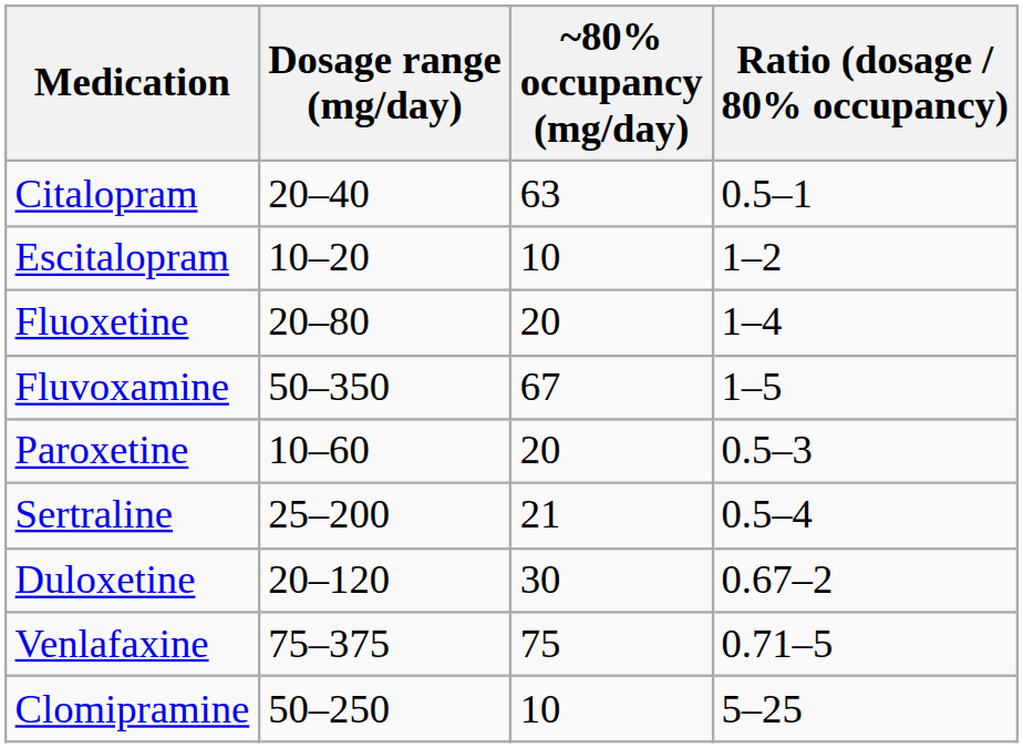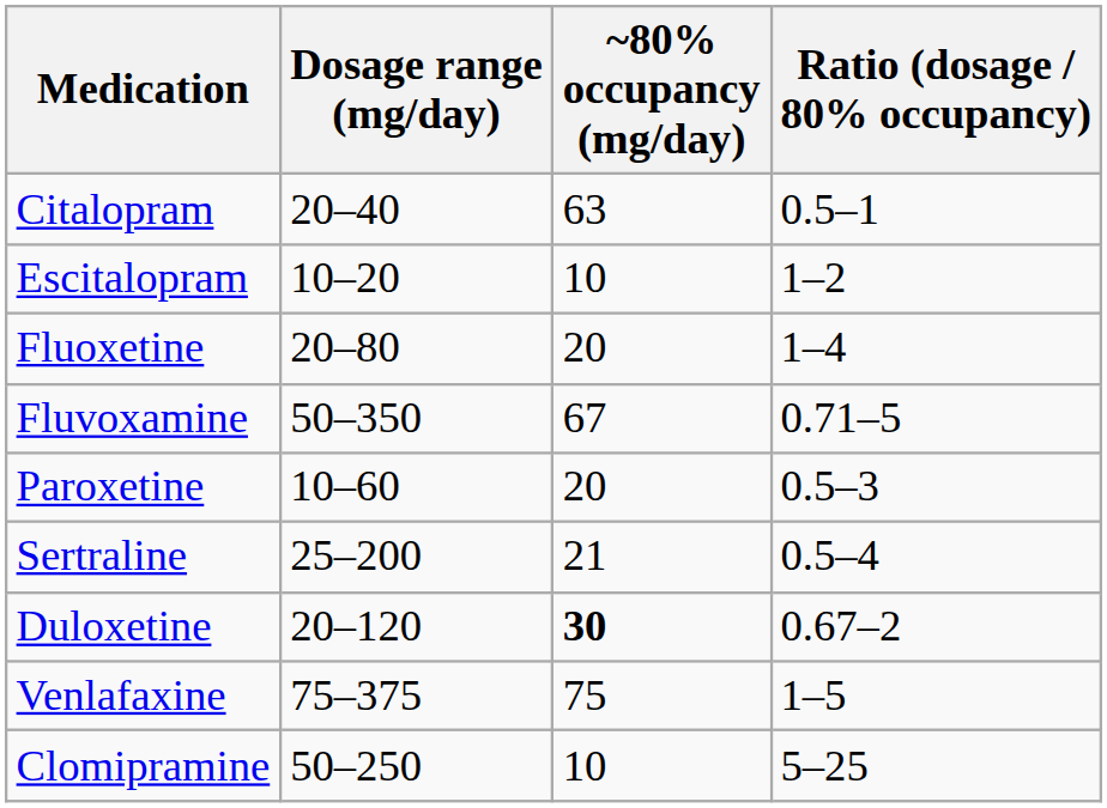Fluvoxamine | Ratio (dosage / 80% occupancy): 1–5 -> 0.71–5
Duloxetine | ~80% occupancy (mg/day): normal -> bold
Venlafaxine | Ratio (dosage / 80% occupancy): 0.71–5 -> 1–5
